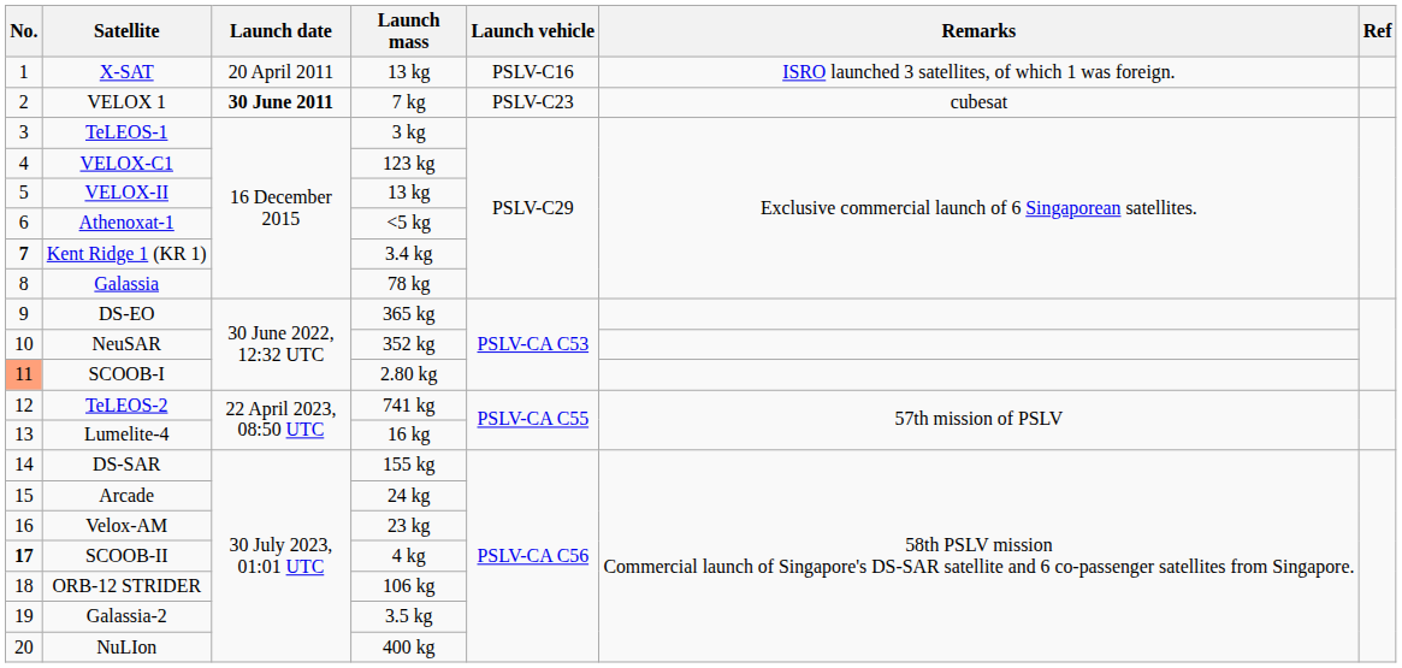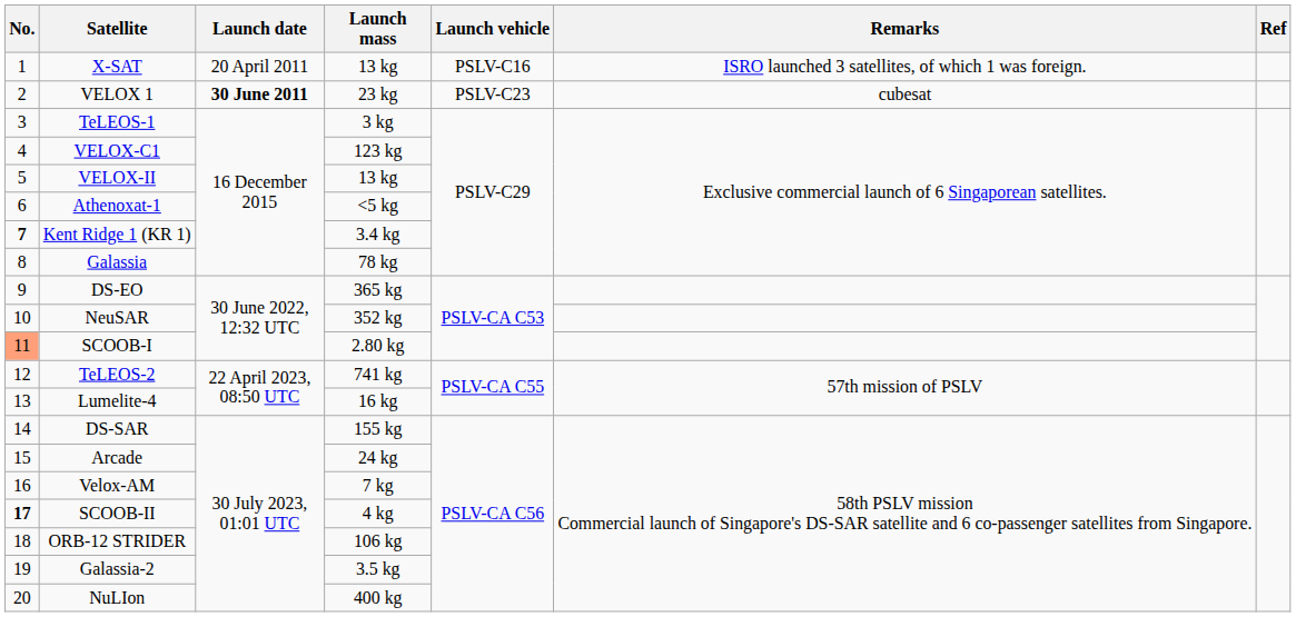VELOX 1 | Launch mass: 7 kg -> 23 kg
Velox-AM | Launch mass: 23 kg -> 7 kg
